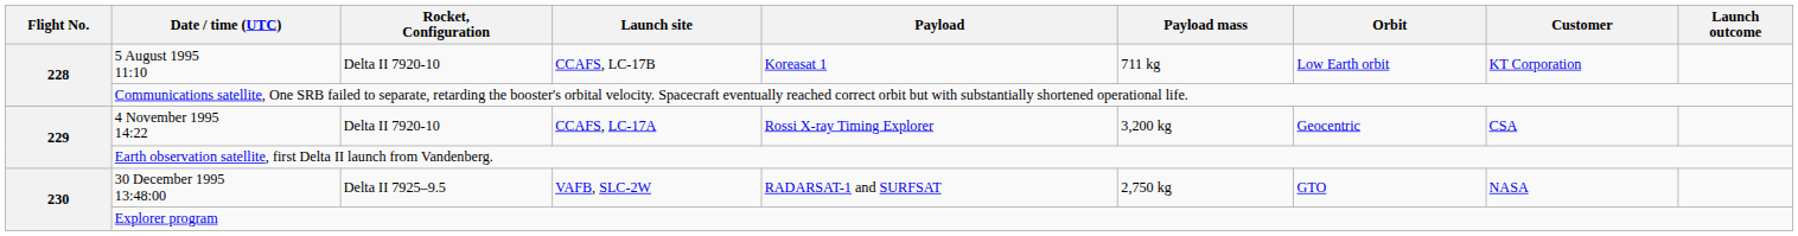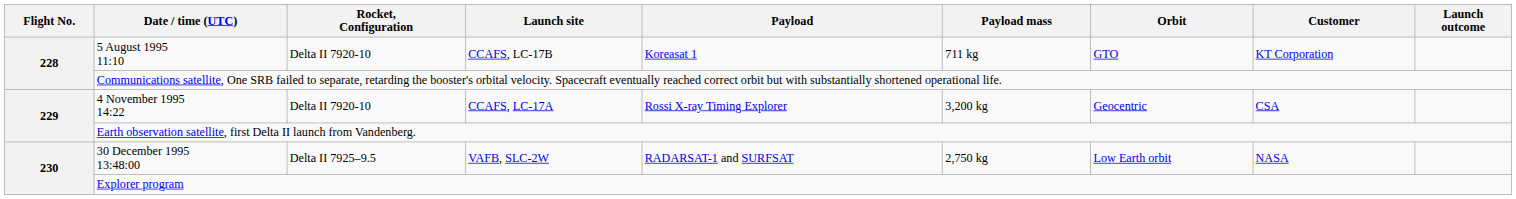5 August 1995 11:10 | Orbit: Low Earth orbit -> GTO
30 December 1995 13:48:00 | Orbit: GTO -> Low Earth orbit
